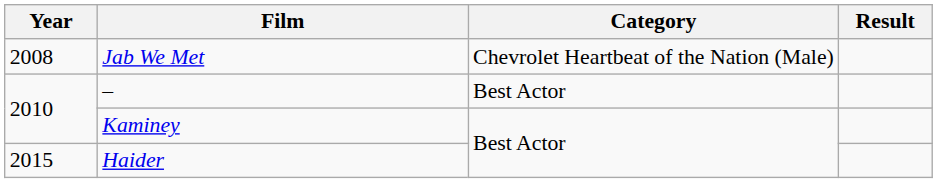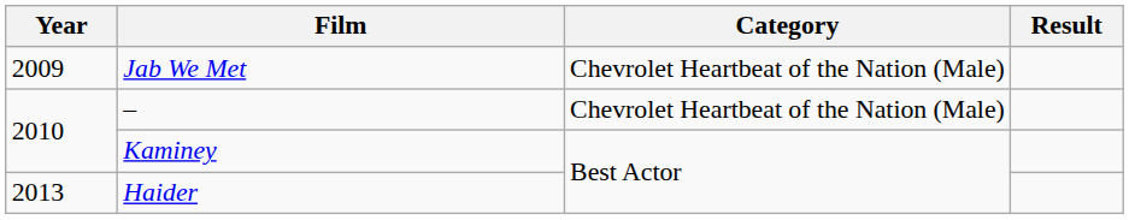Jab We Met | Year: 2008 -> 2009
– | Category: Best Actor -> Chevrolet Heartbeat of the Nation (Male)
Haider | Year: 2015 -> 2013
